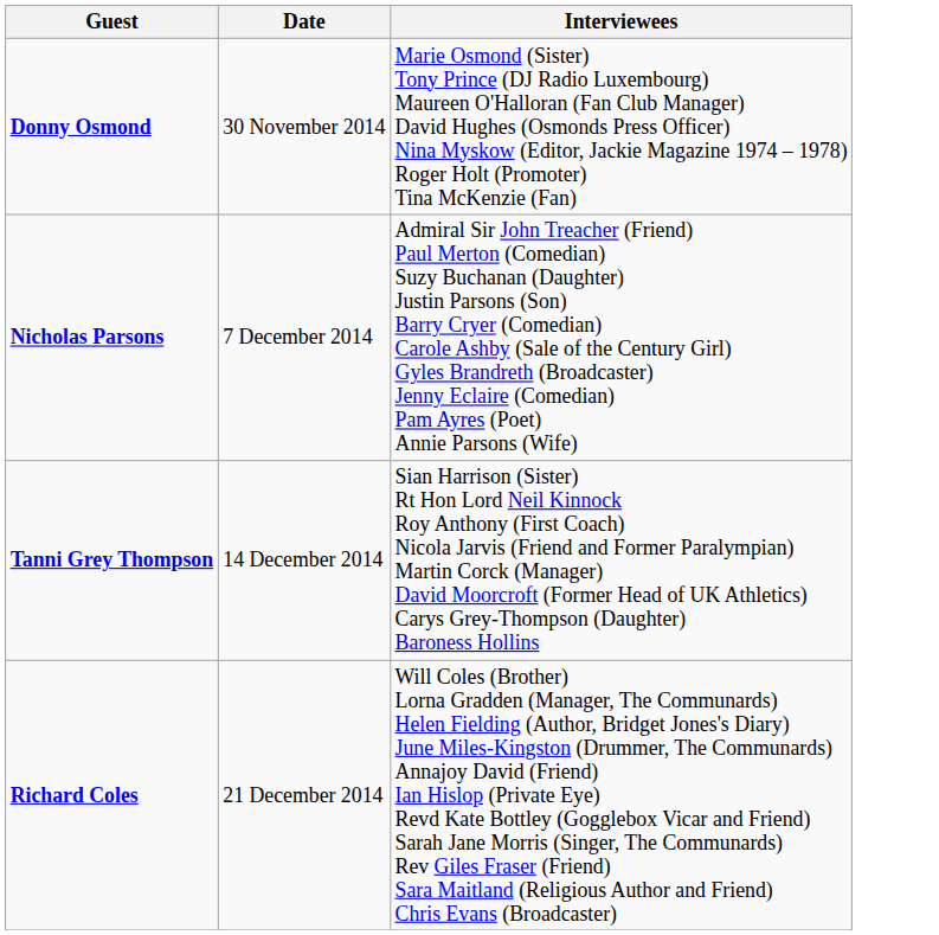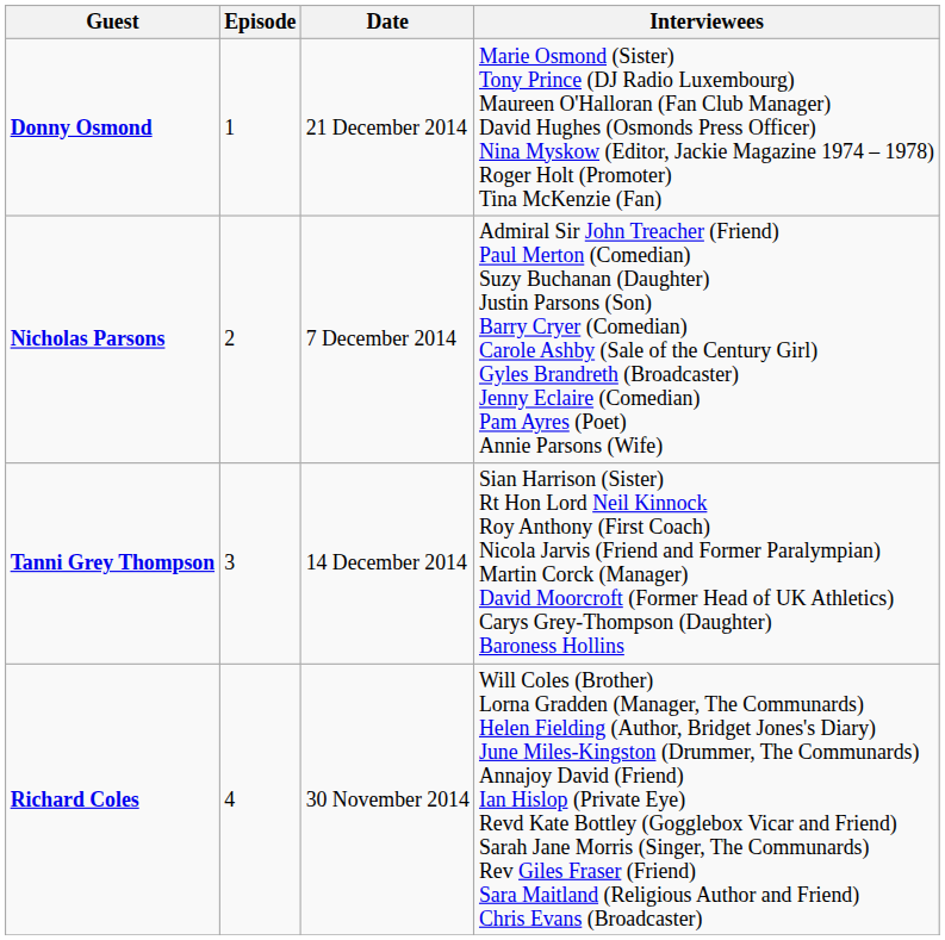+ column: Episode | 1 | 2 | 3 | 4
Donny Osmond | Date: 30 November 2014 -> 21 December 2014
Richard Coles | Date: 21 December 2014 -> 30 November 2014
